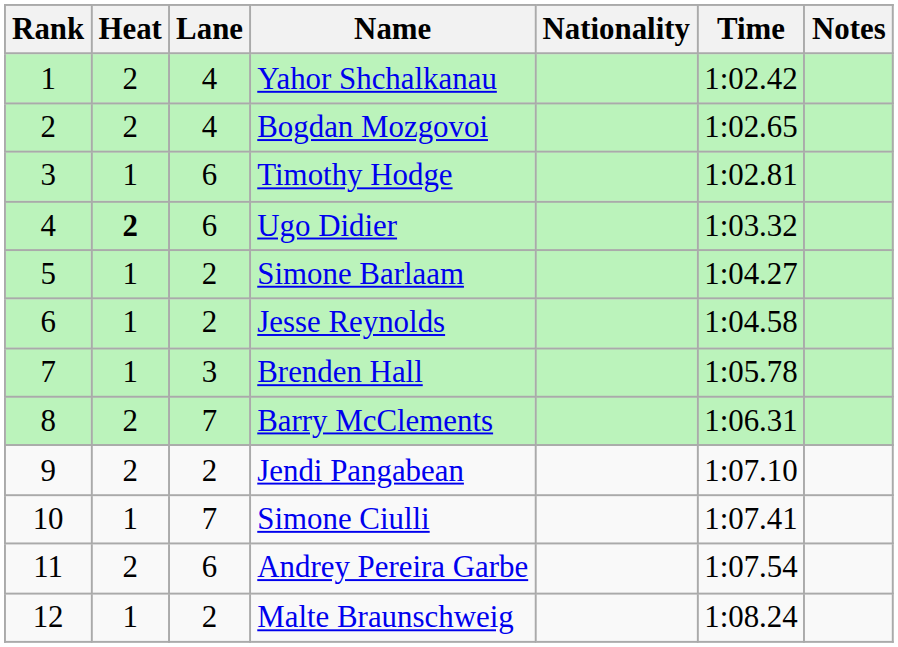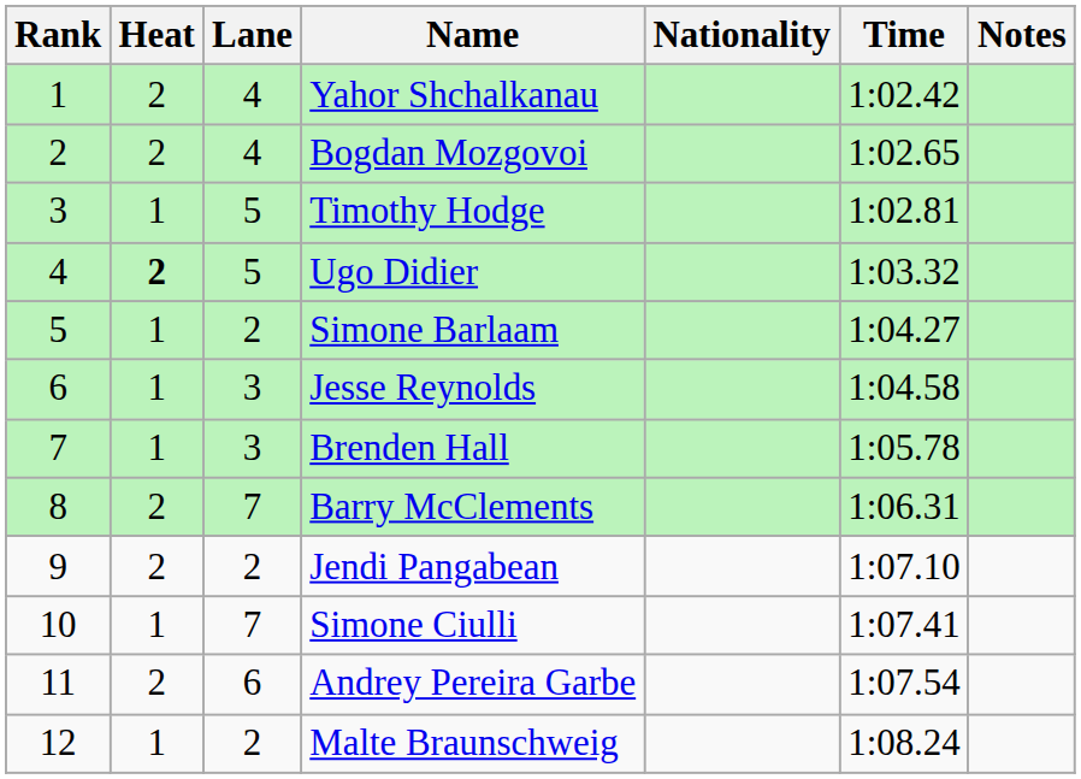Timothy Hodge | Lane: 6 -> 5
Ugo Didier | Lane: 6 -> 5
Jesse Reynolds | Lane: 2 -> 3
